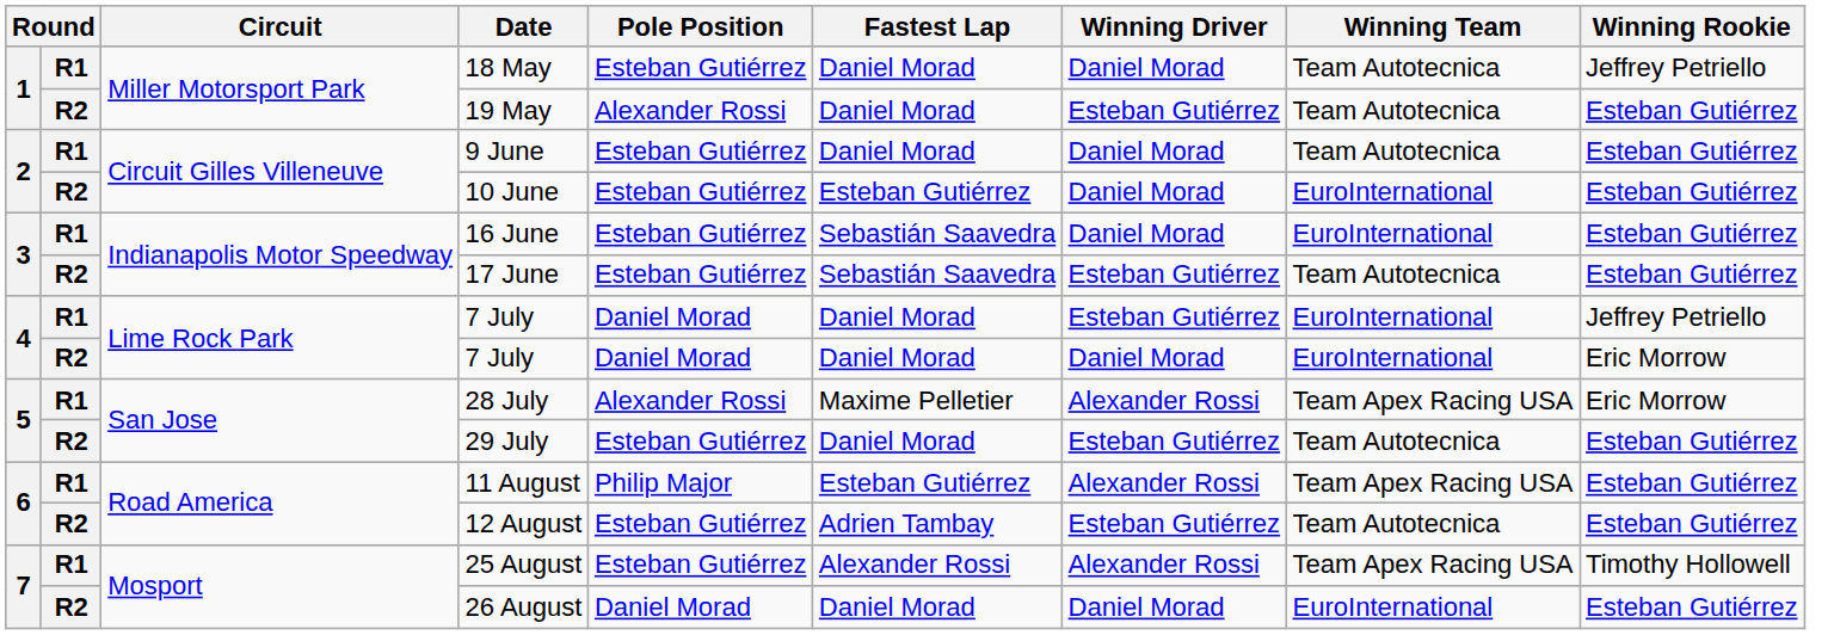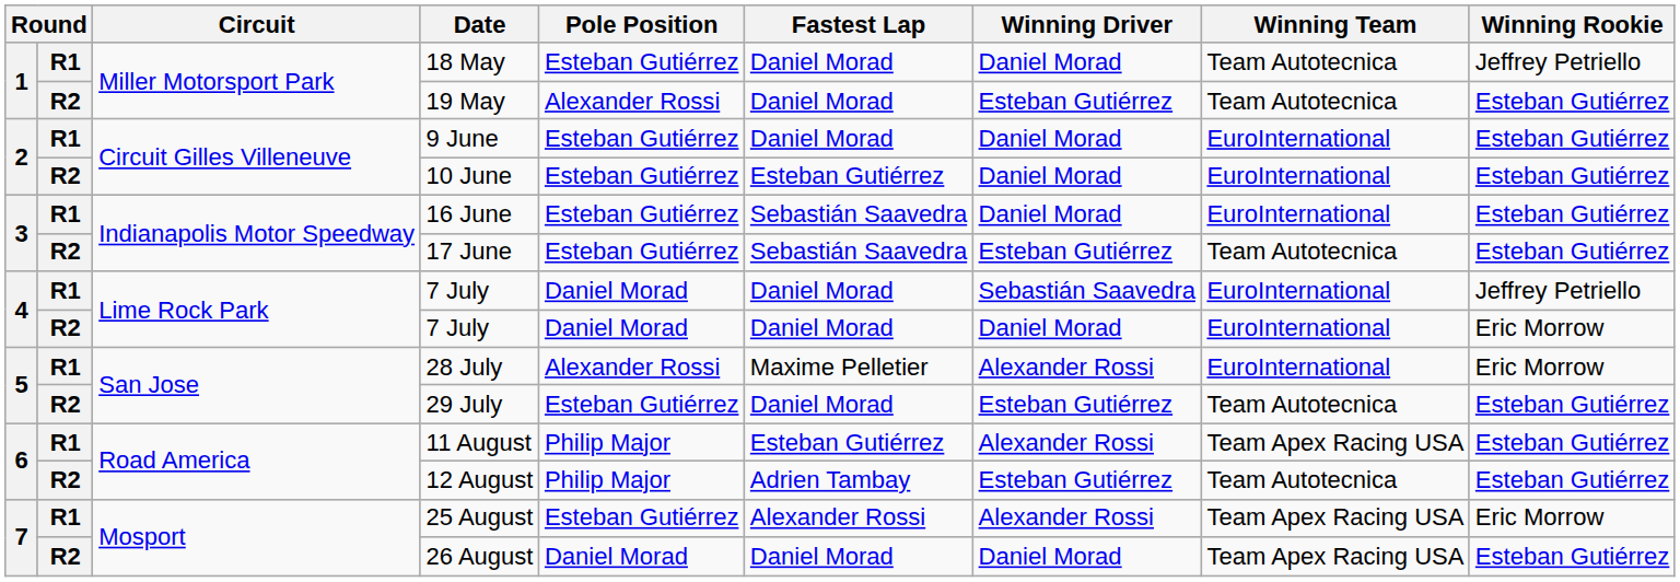9 June | Winning Team: Team Autotecnica -> EuroInternational
R1 / 7 July | Winning Driver: Esteban Gutiérrez -> Sebastián Saavedra
28 July | Winning Team: Team Apex Racing USA -> EuroInternational
12 August | Pole Position: Esteban Gutiérrez -> Philip Major
25 August | Winning Rookie: Timothy Hollowell -> Eric Morrow
26 August | Winning Team: EuroInternational -> Team Apex Racing USA
